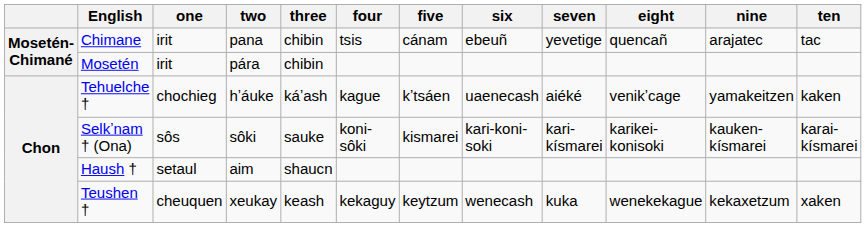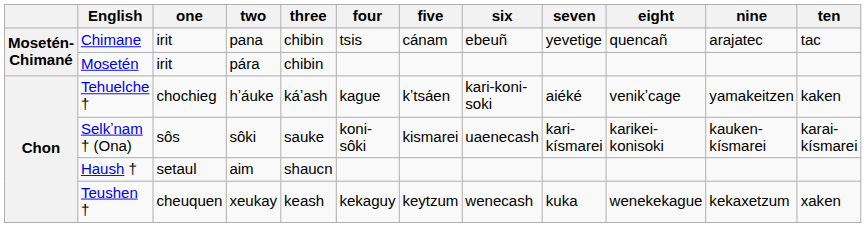Tehuelche † | six: uaenecash -> kari-koni-soki
Selkʼnam † (Ona) | six: kari-koni-soki -> uaenecash
